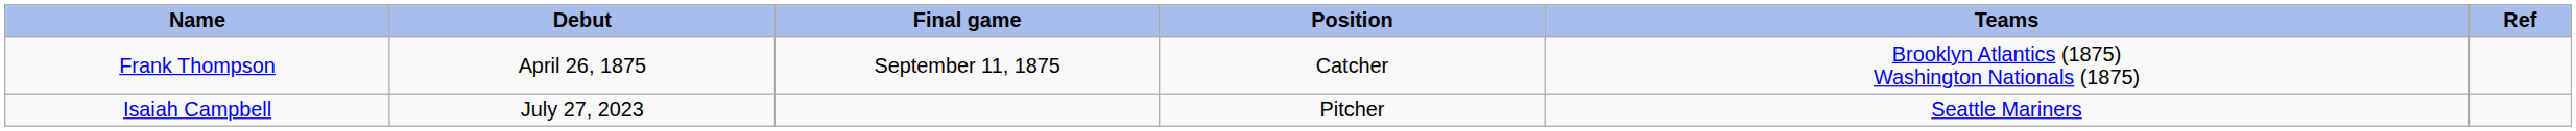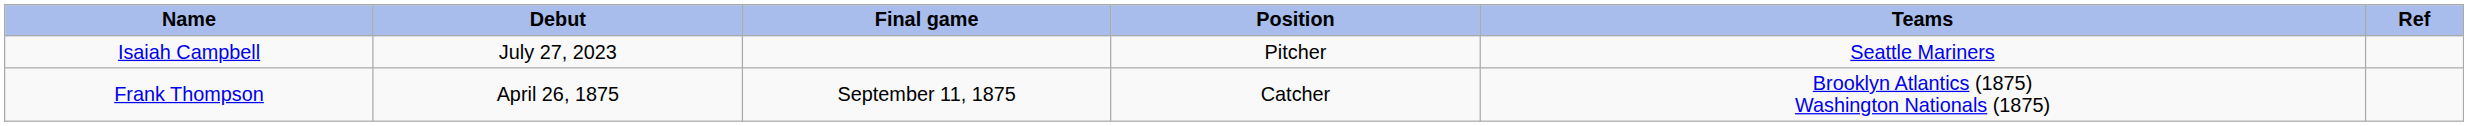rows swapped: Frank Thompson <-> Isaiah Campbell
